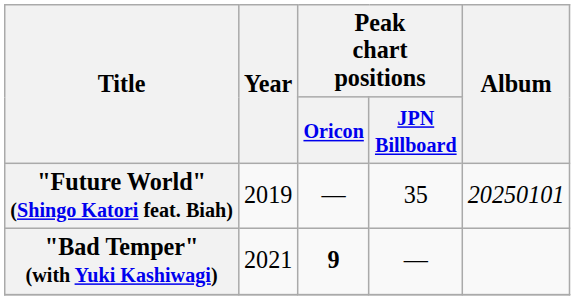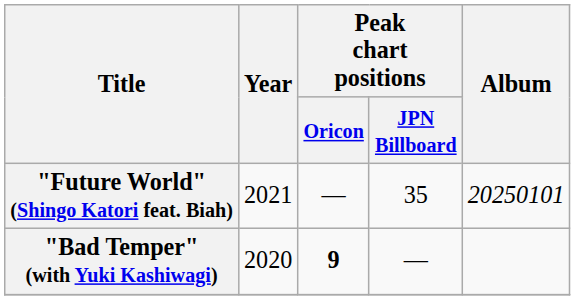"Future World" (Shingo Katori feat. Biah) | Year: 2019 -> 2021
"Bad Temper" (with Yuki Kashiwagi) | Year: 2021 -> 2020
